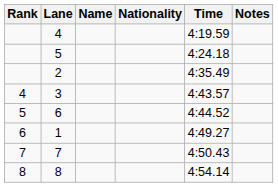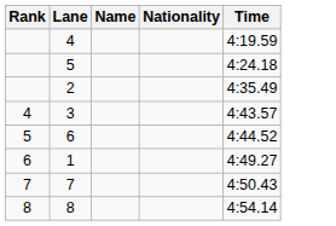- column: Notes
